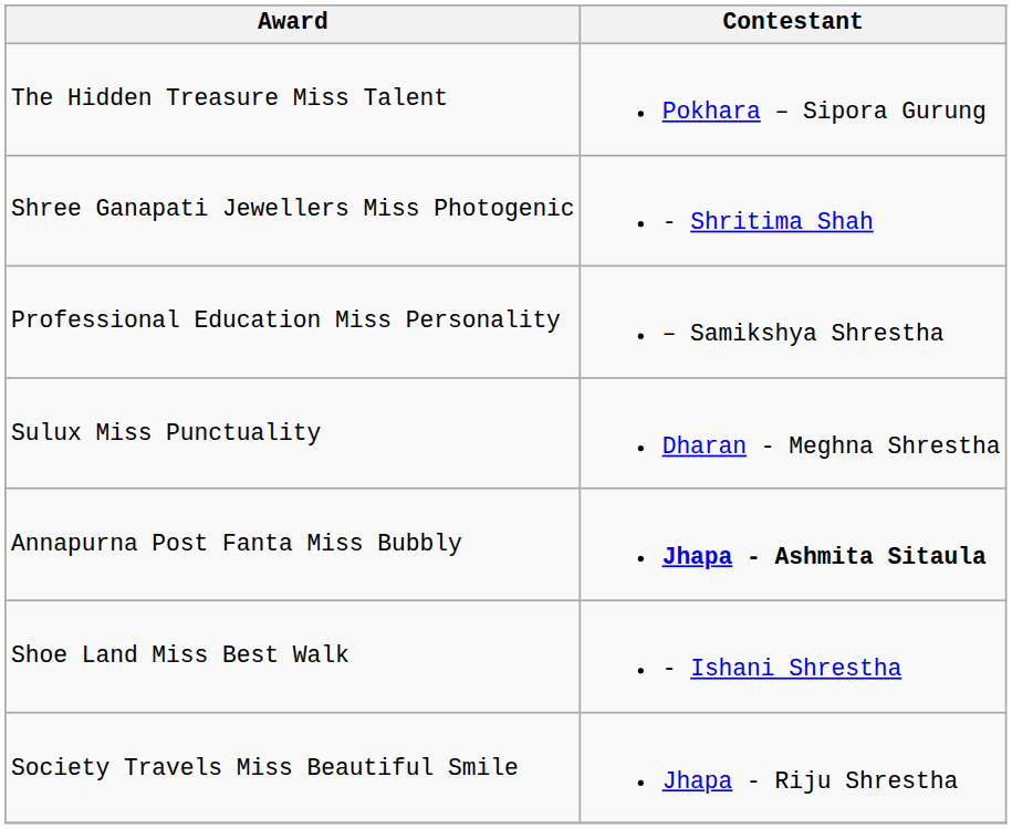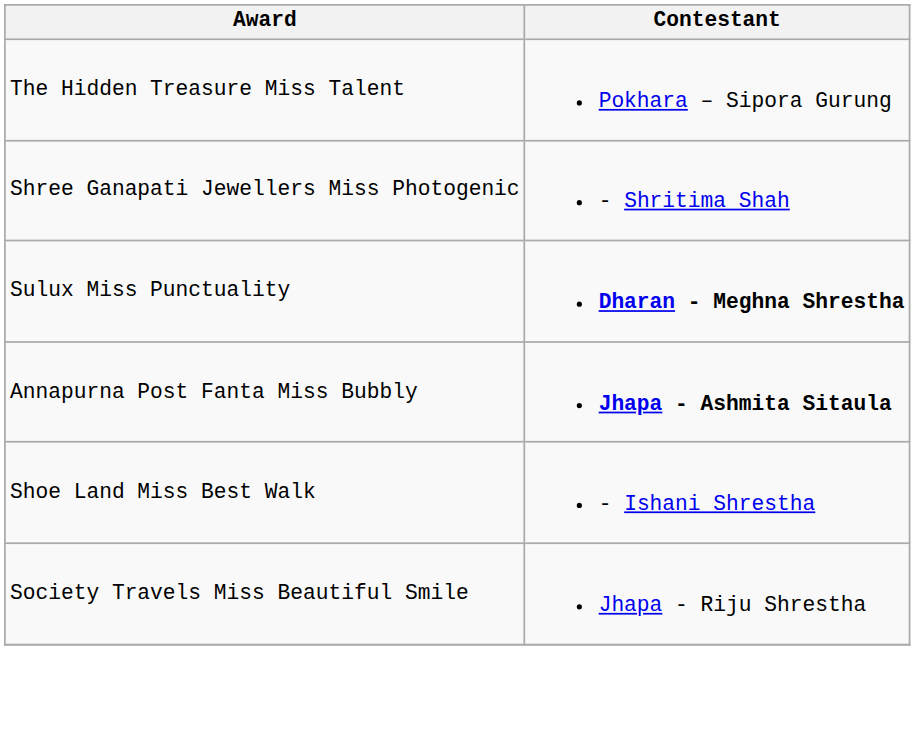- row: Professional Education Miss Personality | – Samikshya Shrestha
Sulux Miss Punctuality | Contestant: normal -> bold
